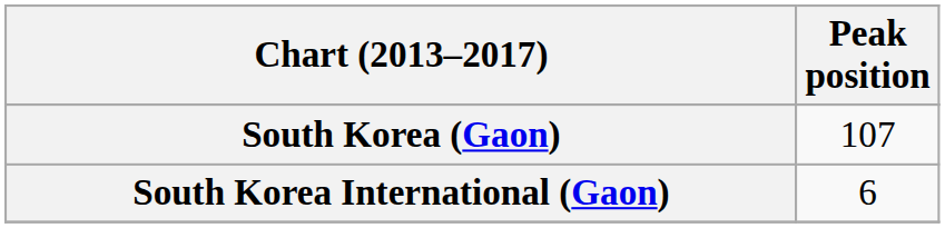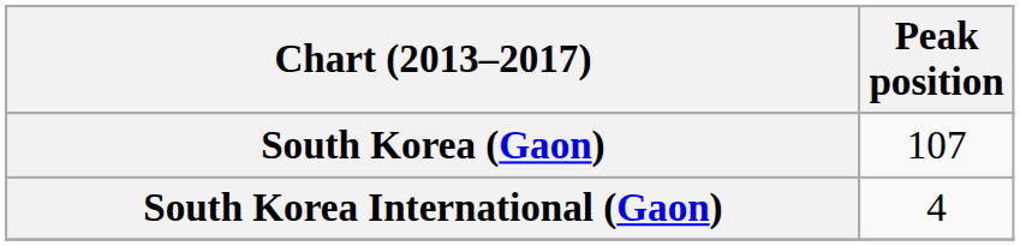South Korea International (Gaon) | Peak position: 6 -> 4
